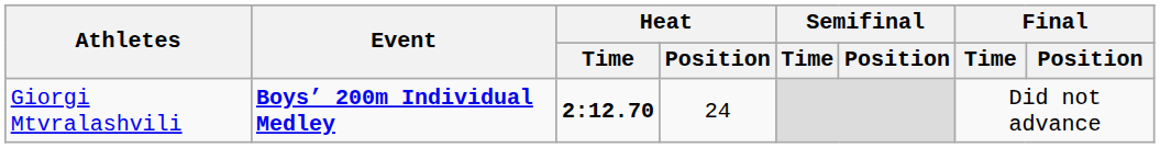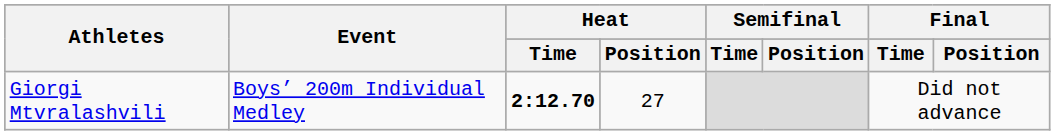Giorgi Mtvralashvili | Event: bold -> normal
Giorgi Mtvralashvili | Heat / Position: 24 -> 27
